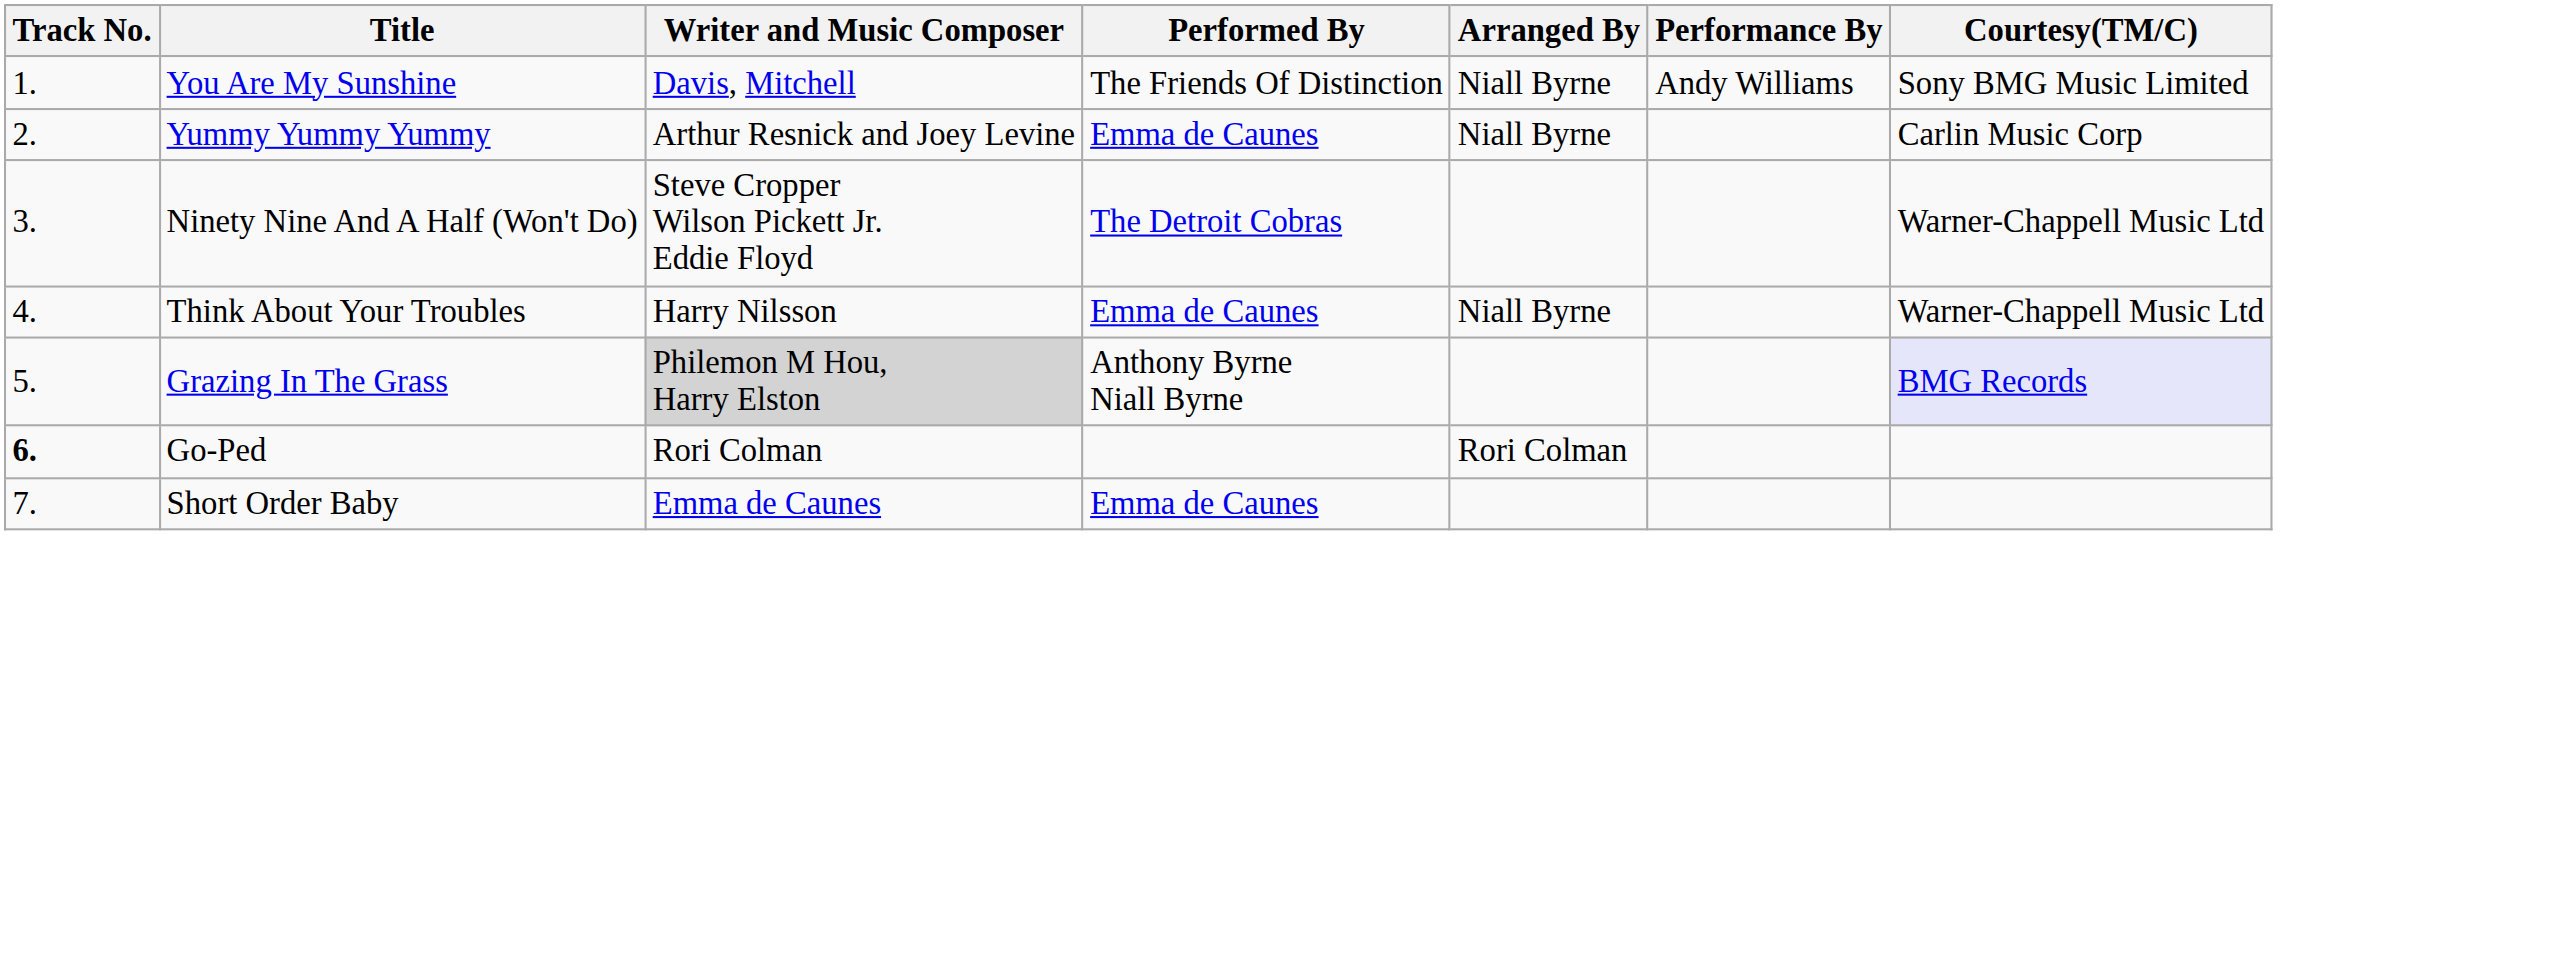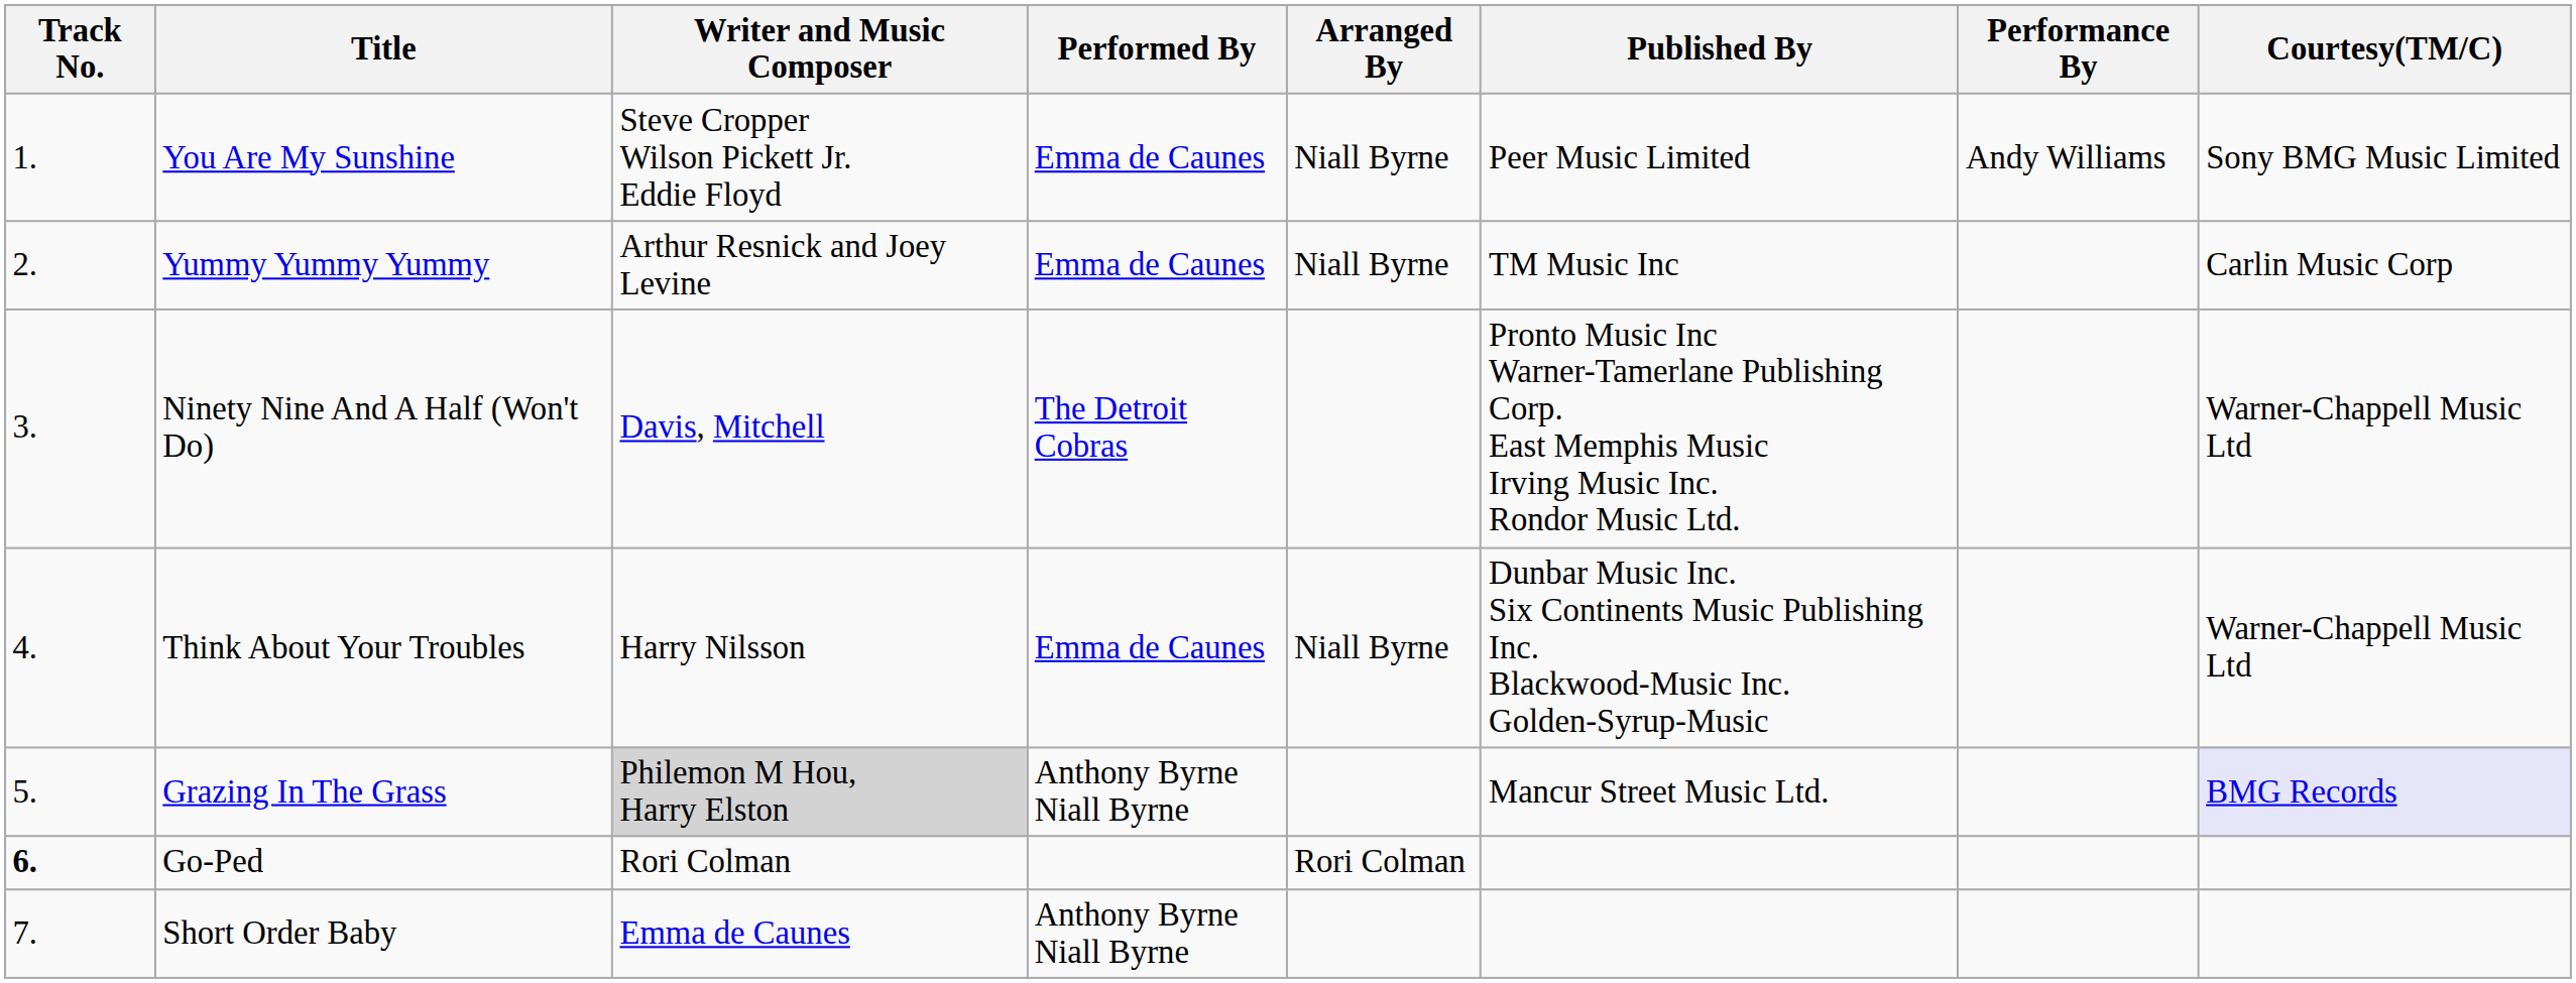+ column: Published By | Peer Music Limited | TM Music Inc | Pronto Music Inc Warner-Tamerlane Publishing Corp. East Memphis Music Irving Music Inc. Rondor Music Ltd. | Dunbar Music Inc. Six Continents Music Publishing Inc. Blackwood-Music Inc. Golden-Syrup-Music | Mancur Street Music Ltd.
You Are My Sunshine | Writer and Music Composer: Davis, Mitchell -> Steve Cropper Wilson Pickett Jr. Eddie Floyd
You Are My Sunshine | Performed By: The Friends Of Distinction -> Emma de Caunes
Ninety Nine And A Half (Won't Do) | Writer and Music Composer: Steve Cropper Wilson Pickett Jr. Eddie Floyd -> Davis, Mitchell
Short Order Baby | Performed By: Emma de Caunes -> Anthony Byrne Niall Byrne
